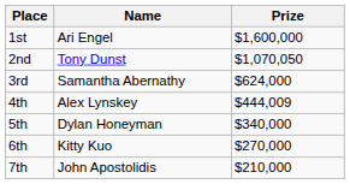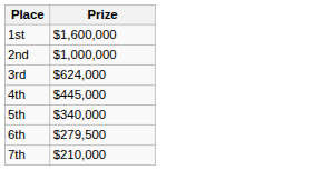- column: Name | Ari Engel | Tony Dunst | Samantha Abernathy | Alex Lynskey | Dylan Honeyman | Kitty Kuo | John Apostolidis
2nd | Prize: $1,070,050 -> $1,000,000
4th | Prize: $444,009 -> $445,000
6th | Prize: $270,000 -> $279,500
